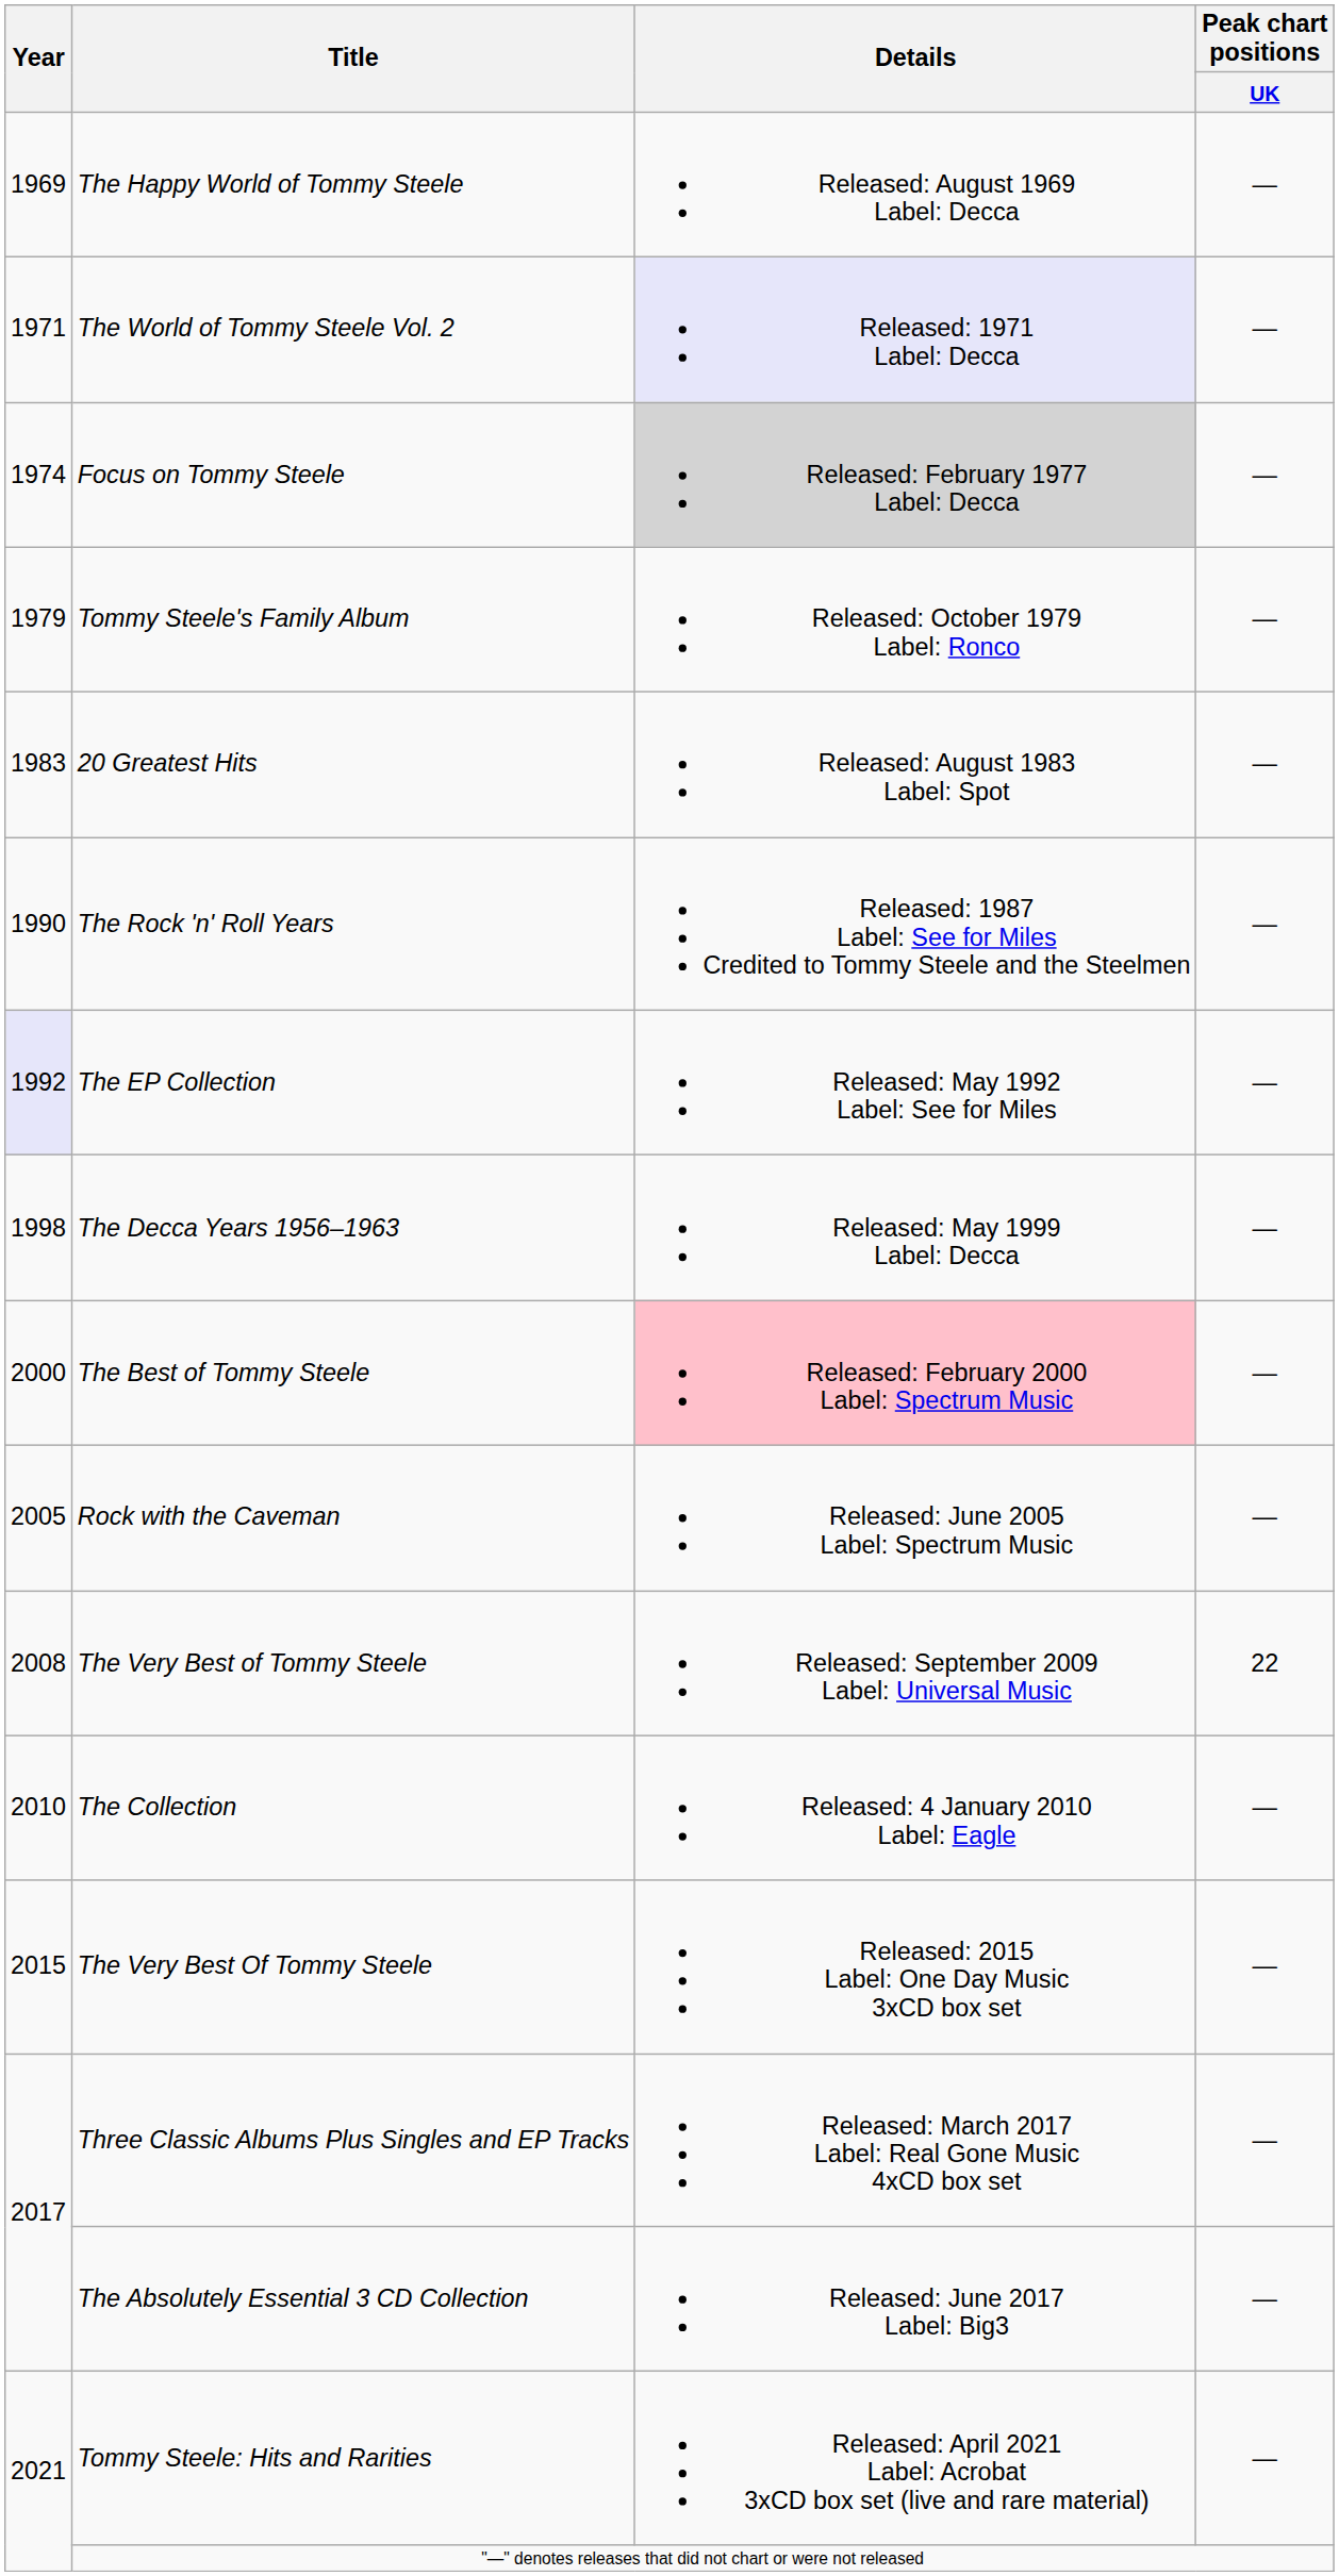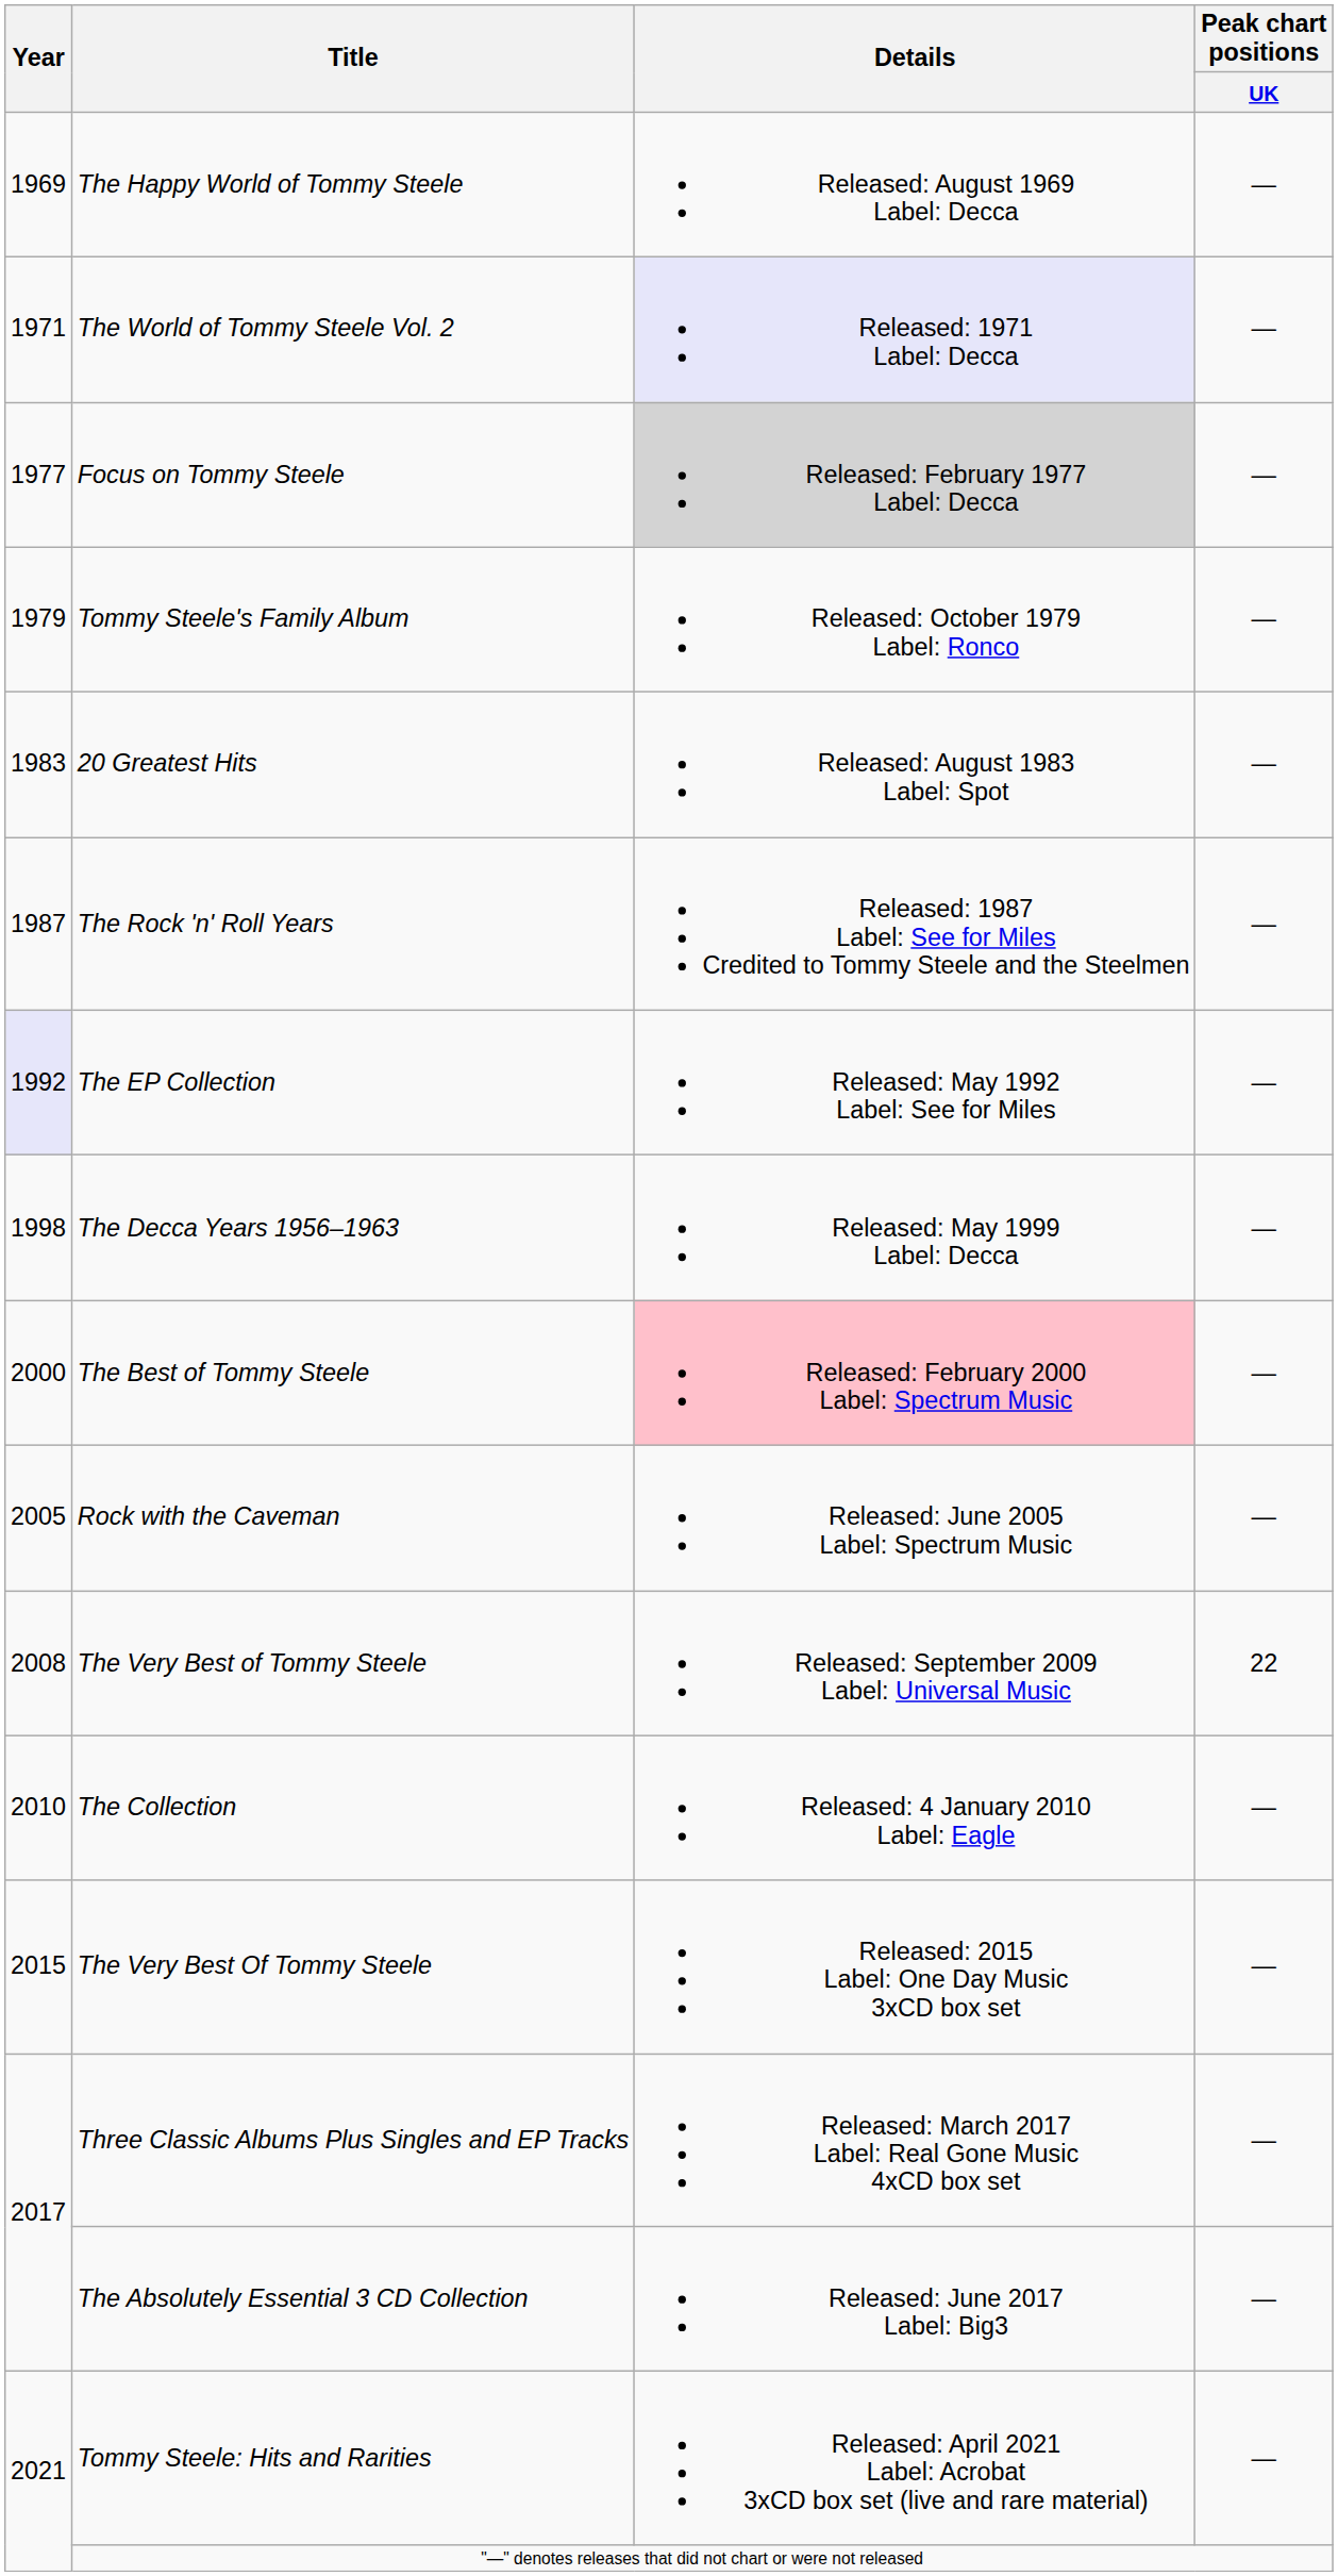Focus on Tommy Steele | Year: 1974 -> 1977
The Rock 'n' Roll Years | Year: 1990 -> 1987
